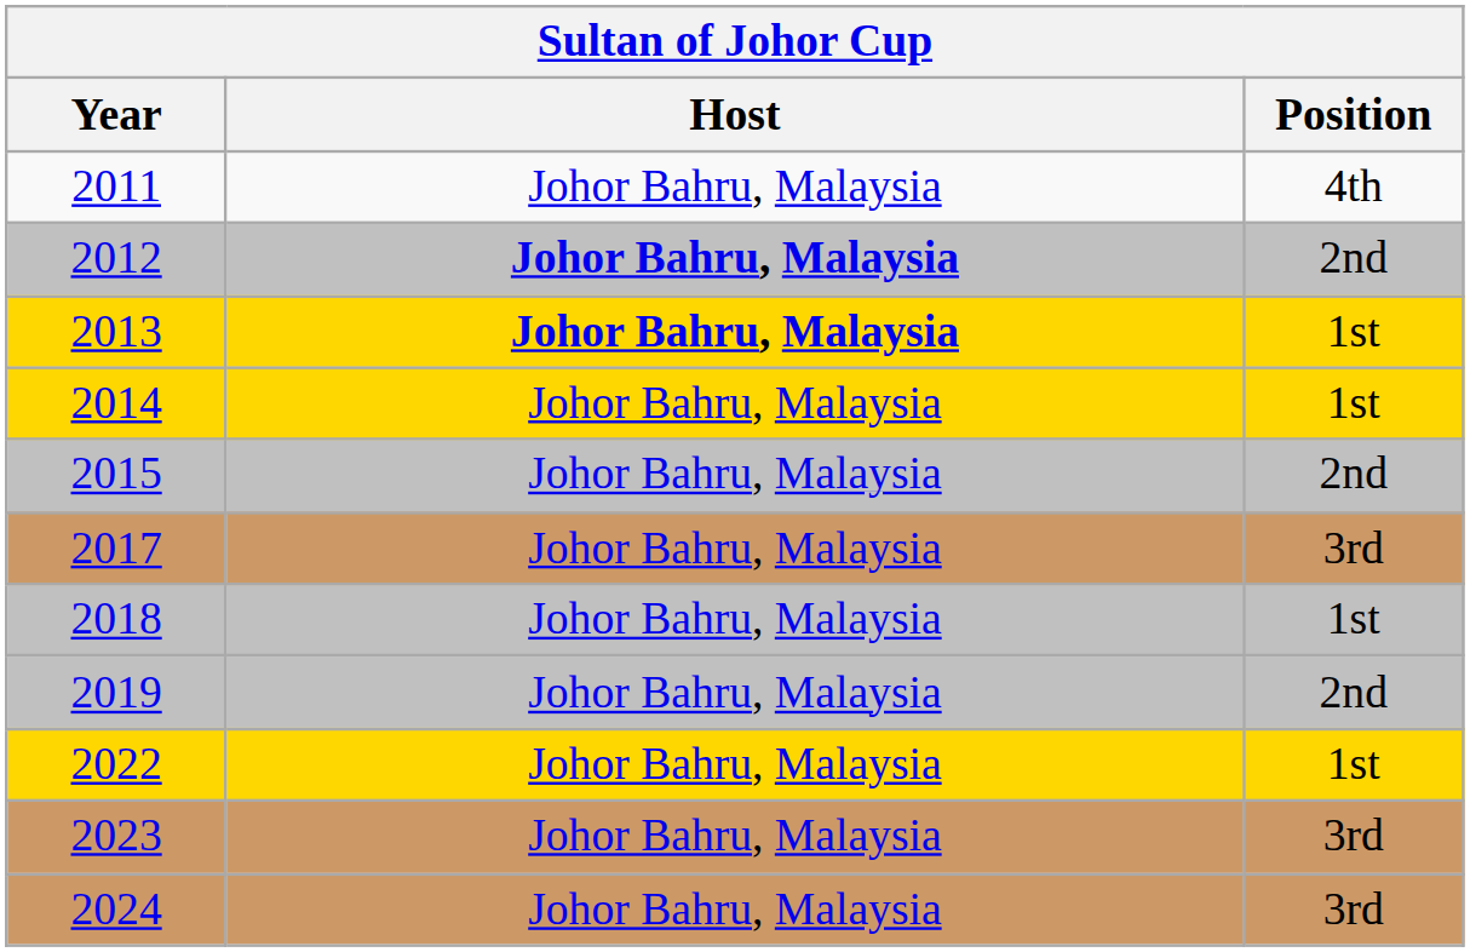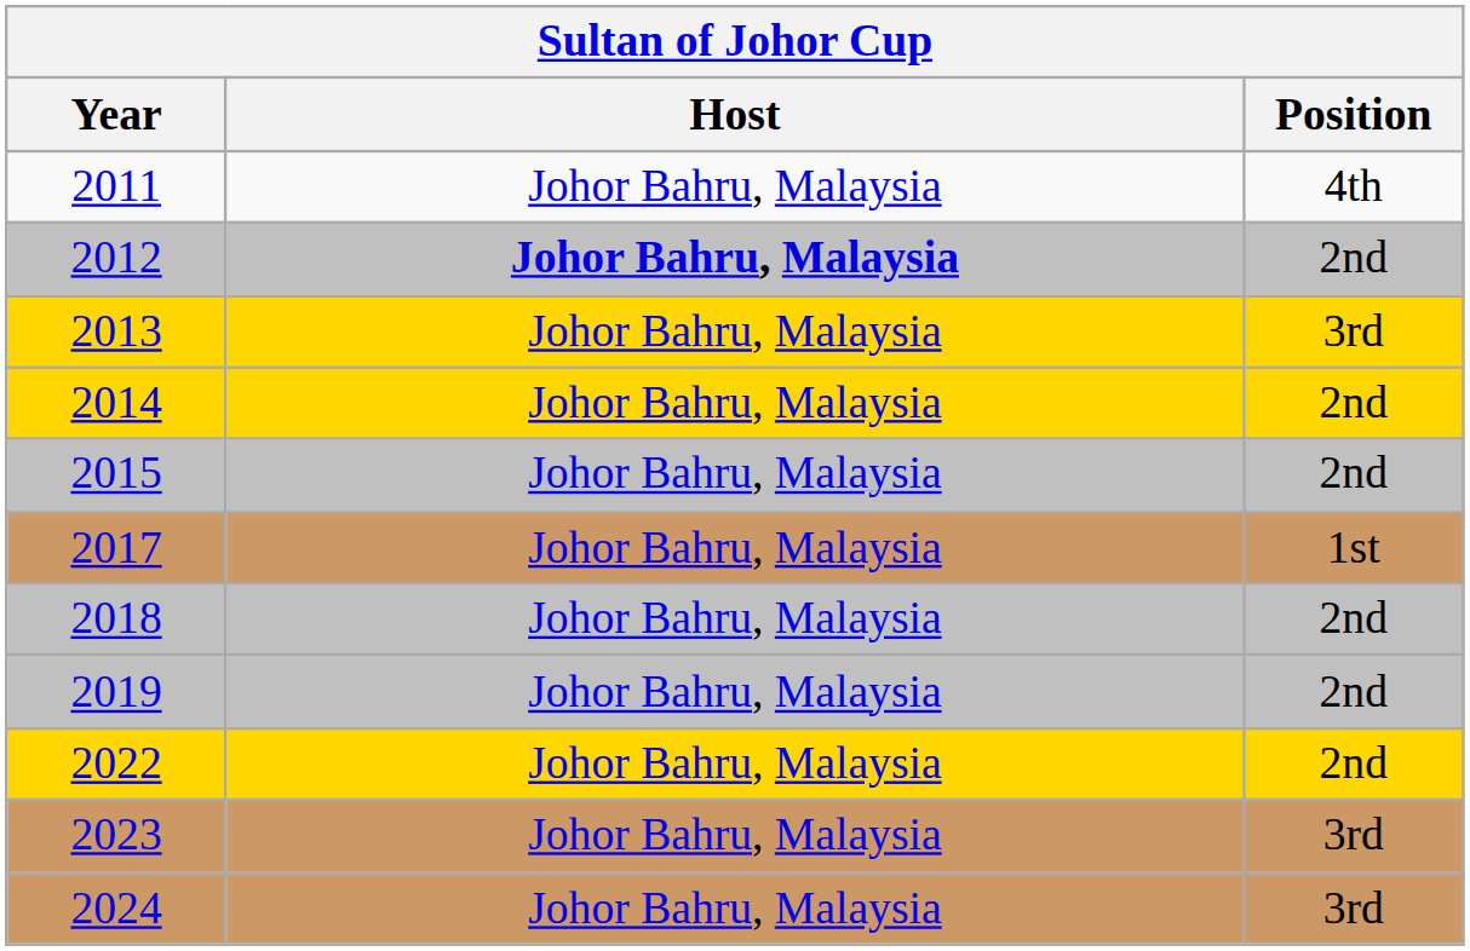2013 | Host: bold -> normal
2013 | Position: 1st -> 3rd
2014 | Position: 1st -> 2nd
2017 | Position: 3rd -> 1st
2018 | Position: 1st -> 2nd
2022 | Position: 1st -> 2nd
